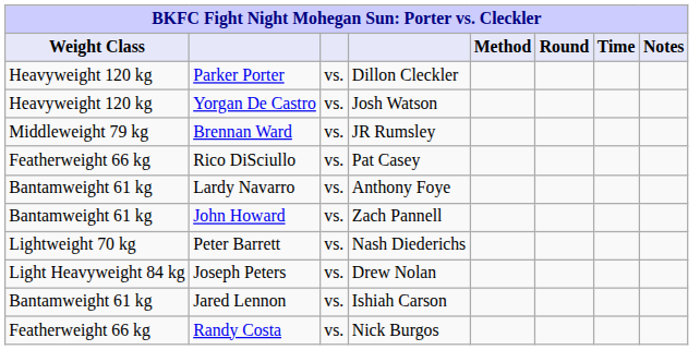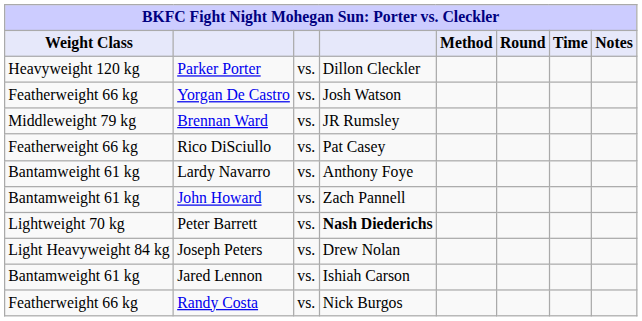Yorgan De Castro | Weight Class: Heavyweight 120 kg -> Featherweight 66 kg
Peter Barrett | column 4: normal -> bold
